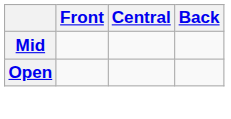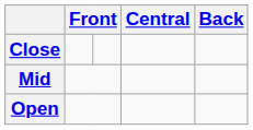+ row: Close
